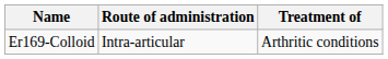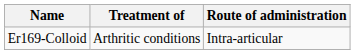columns swapped: Treatment of <-> Route of administration
